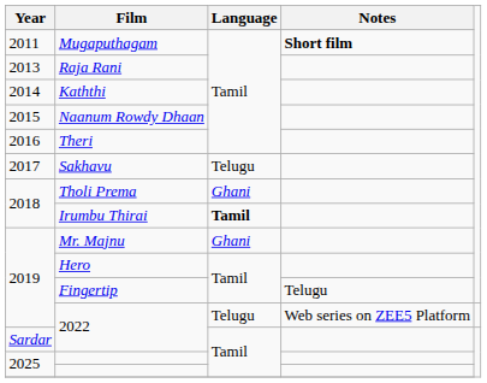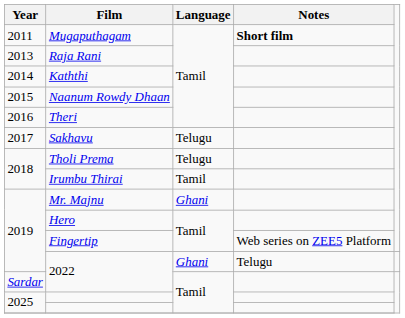Tholi Prema | Language: Ghani -> Telugu
Irumbu Thirai | Language: bold -> normal
Fingertip | Notes: Telugu -> Web series on ZEE5 Platform
2019 / 2022 | Language: Telugu -> Ghani
2019 / 2022 | Notes: Web series on ZEE5 Platform -> Telugu
